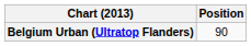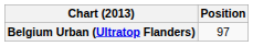Belgium Urban (Ultratop Flanders) | Position: 90 -> 97
